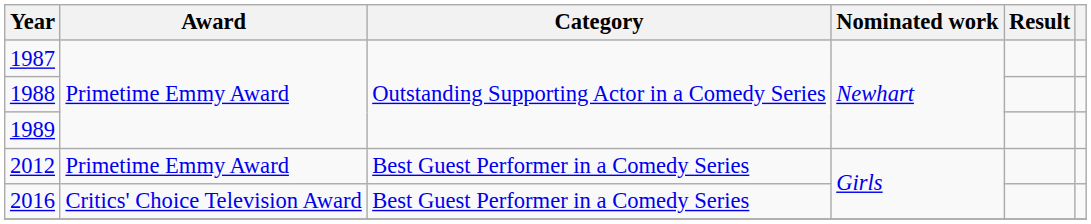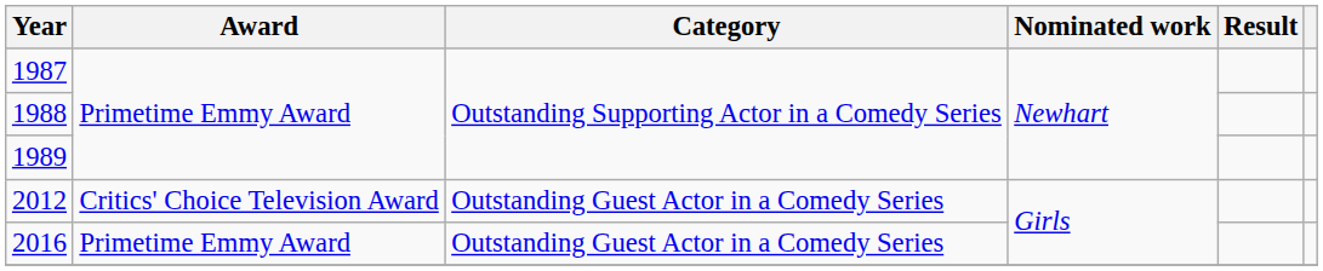2012 | Award: Primetime Emmy Award -> Critics' Choice Television Award
2012 | Category: Best Guest Performer in a Comedy Series -> Outstanding Guest Actor in a Comedy Series
2016 | Award: Critics' Choice Television Award -> Primetime Emmy Award
2016 | Category: Best Guest Performer in a Comedy Series -> Outstanding Guest Actor in a Comedy Series
